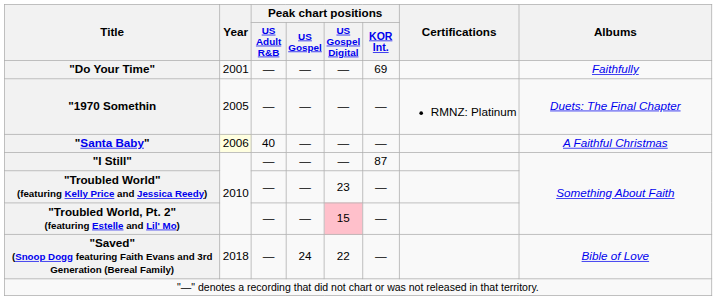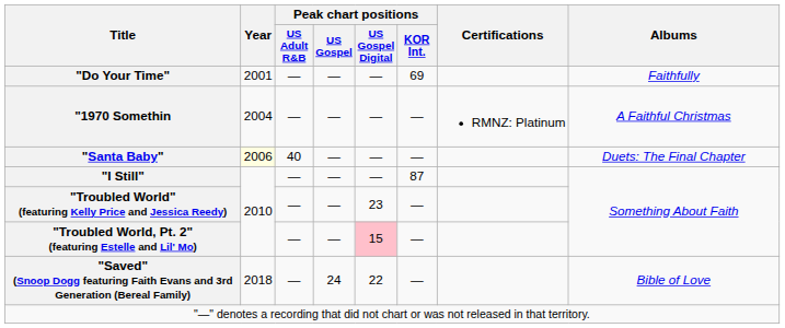"1970 Somethin | Year: 2005 -> 2004
"1970 Somethin | Albums: Duets: The Final Chapter -> A Faithful Christmas
"Santa Baby" | Albums: A Faithful Christmas -> Duets: The Final Chapter
